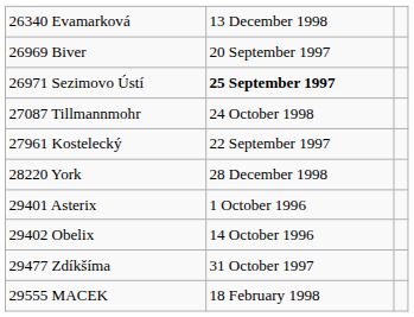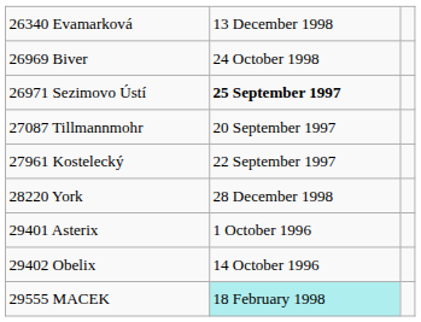26969 Biver | column 2: 20 September 1997 -> 24 October 1998
27087 Tillmannmohr | column 2: 24 October 1998 -> 20 September 1997
- row: 29477 Zdíkšíma | 31 October 1997
29555 MACEK | column 2: no background -> paleturquoise background
